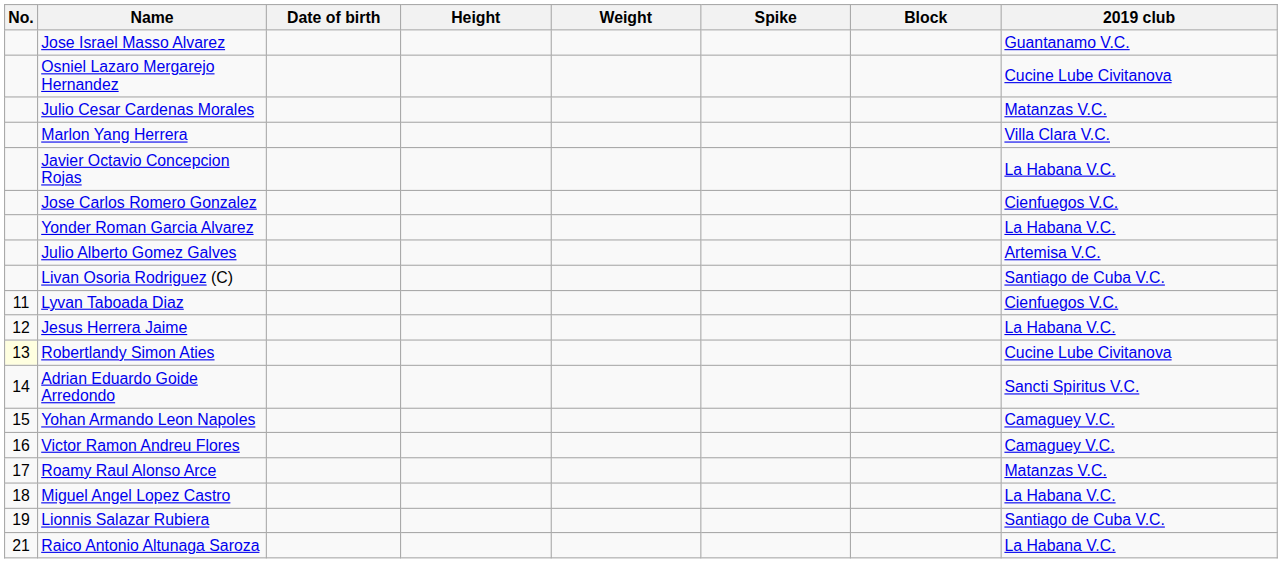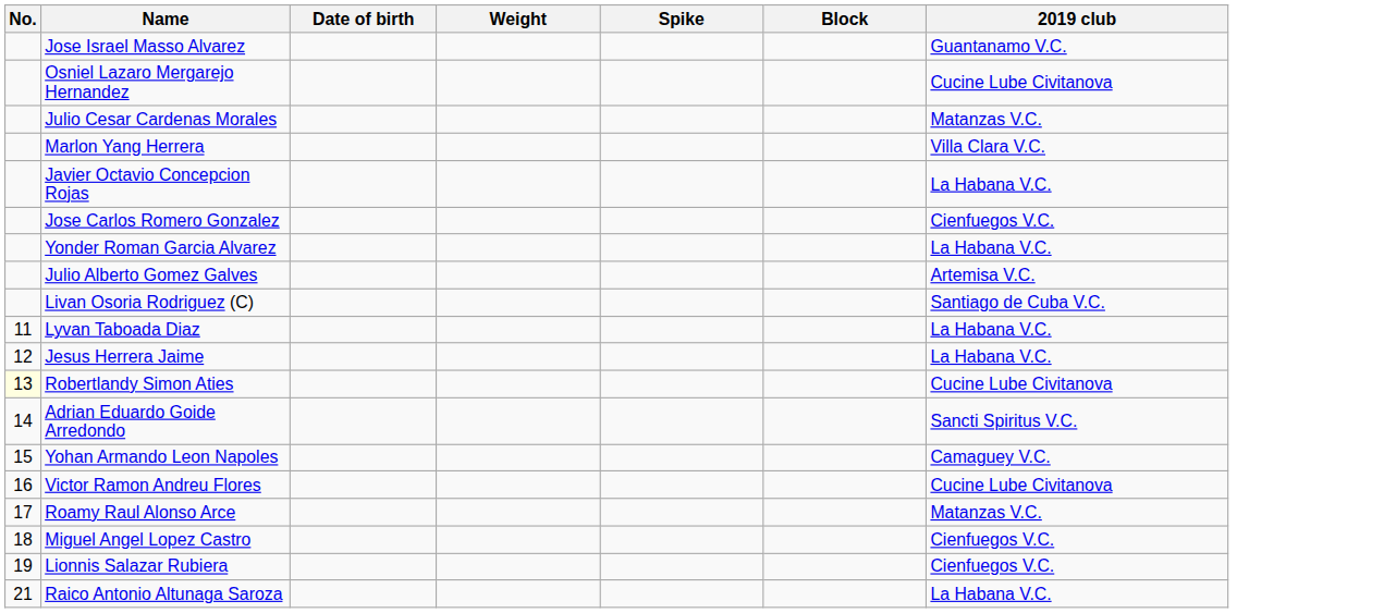- column: Height
Lyvan Taboada Diaz | 2019 club: Cienfuegos V.C. -> La Habana V.C.
Victor Ramon Andreu Flores | 2019 club: Camaguey V.C. -> Cucine Lube Civitanova
Miguel Angel Lopez Castro | 2019 club: La Habana V.C. -> Cienfuegos V.C.
Lionnis Salazar Rubiera | 2019 club: Santiago de Cuba V.C. -> Cienfuegos V.C.
